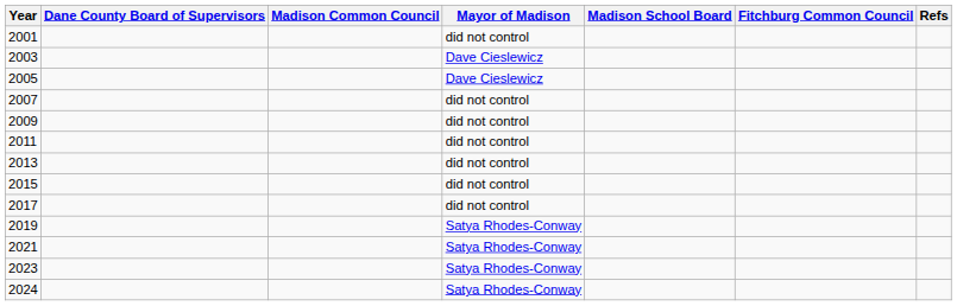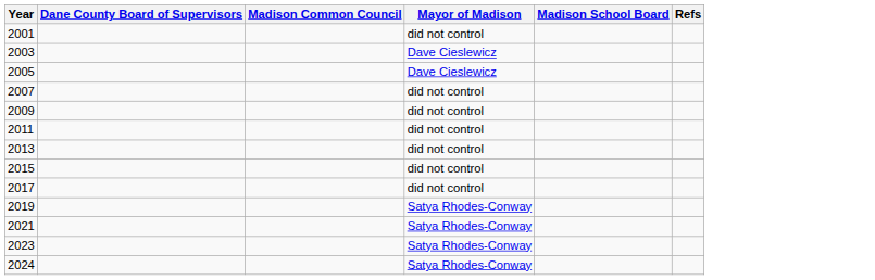- column: Fitchburg Common Council
